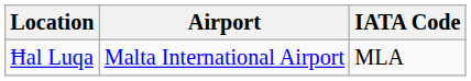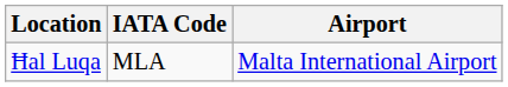columns swapped: Airport <-> IATA Code
